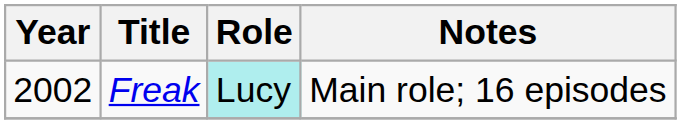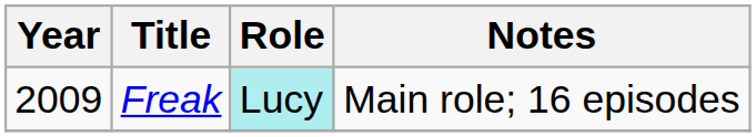Freak | Year: 2002 -> 2009
